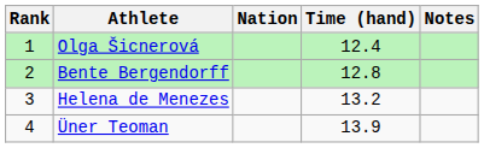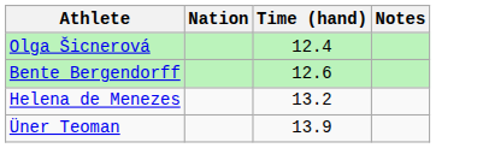- column: Rank | 1 | 2 | 3 | 4
Bente Bergendorff | Time (hand): 12.8 -> 12.6
